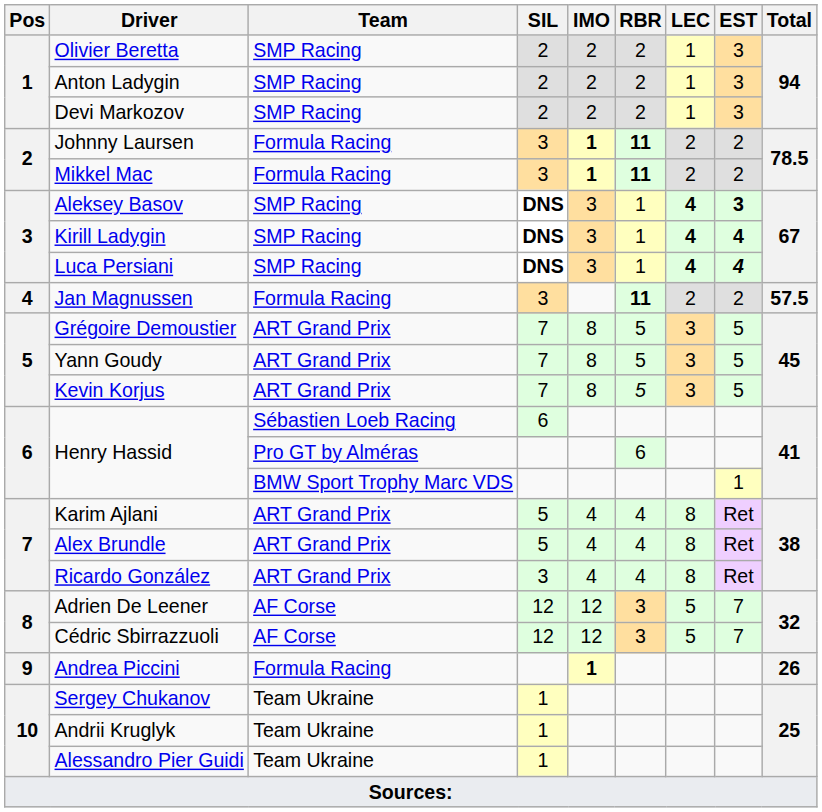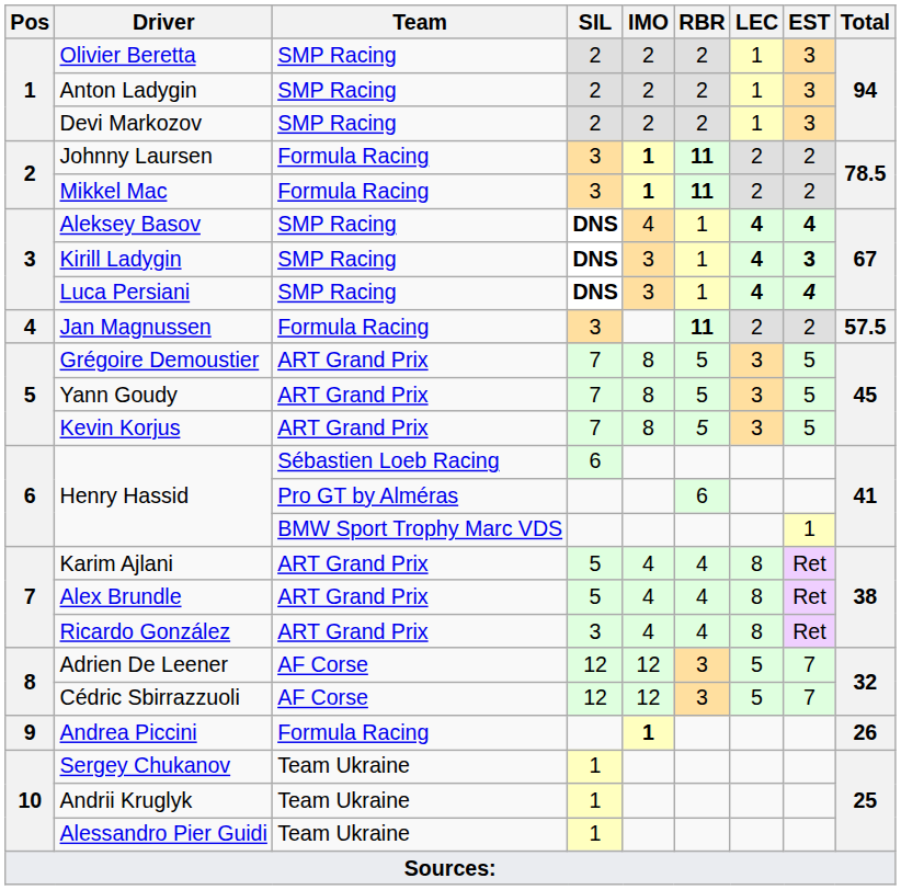Aleksey Basov | IMO: 3 -> 4
Aleksey Basov | EST: 3 -> 4
Kirill Ladygin | EST: 4 -> 3
